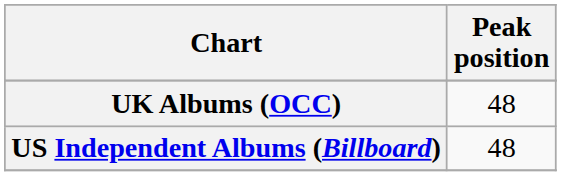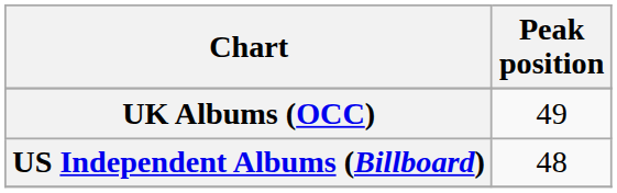UK Albums (OCC) | Peak position: 48 -> 49
